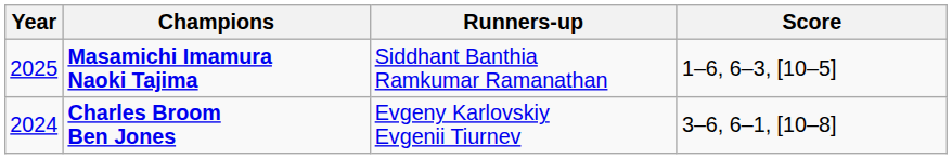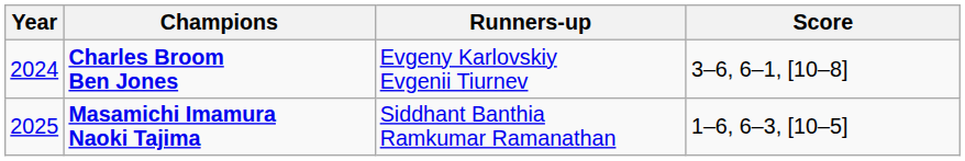rows swapped: Masamichi Imamura Naoki Tajima <-> Charles Broom Ben Jones
